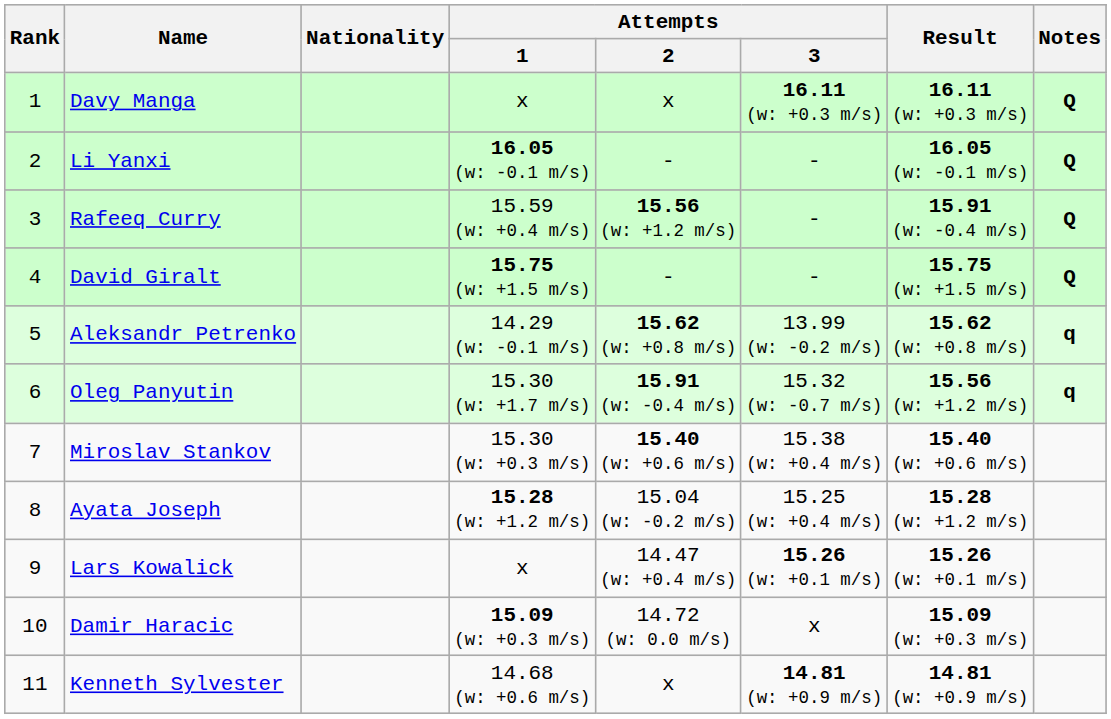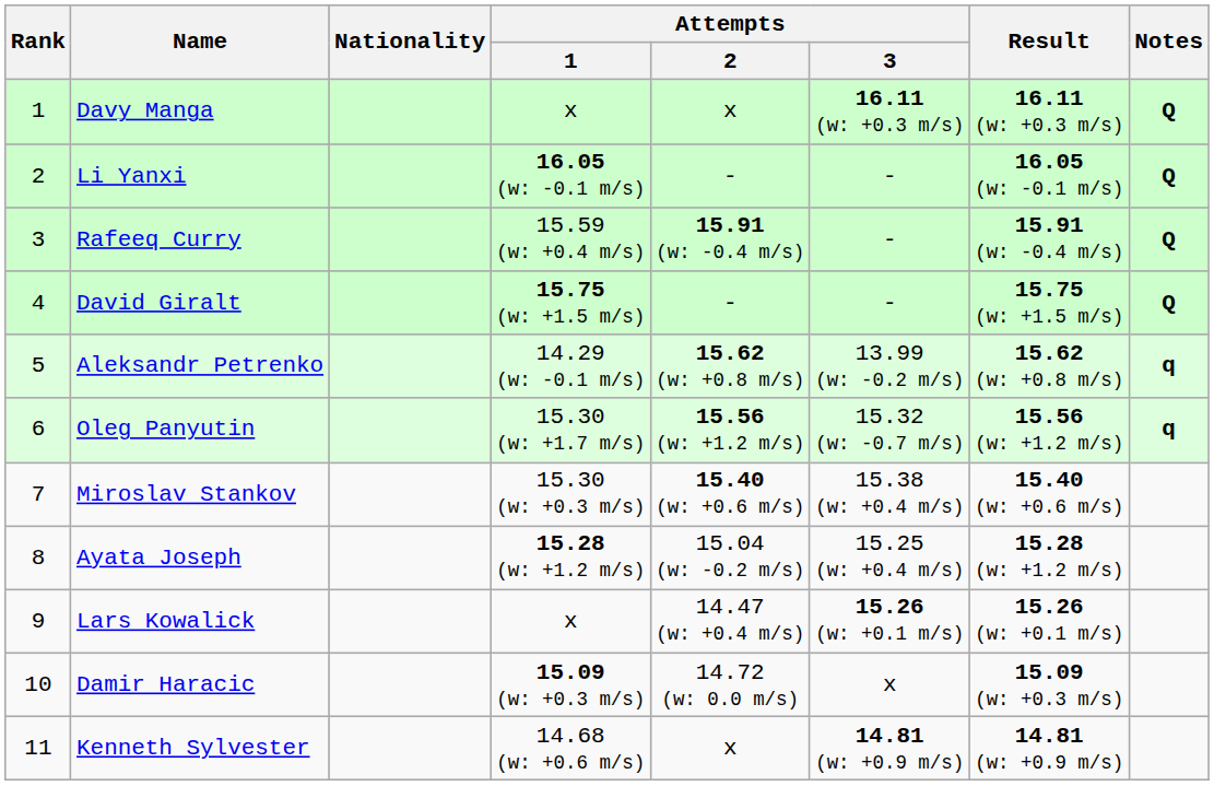Rafeeq Curry | Attempts / 2: 15.56 (w: +1.2 m/s) -> 15.91 (w: -0.4 m/s)
Oleg Panyutin | Attempts / 2: 15.91 (w: -0.4 m/s) -> 15.56 (w: +1.2 m/s)
